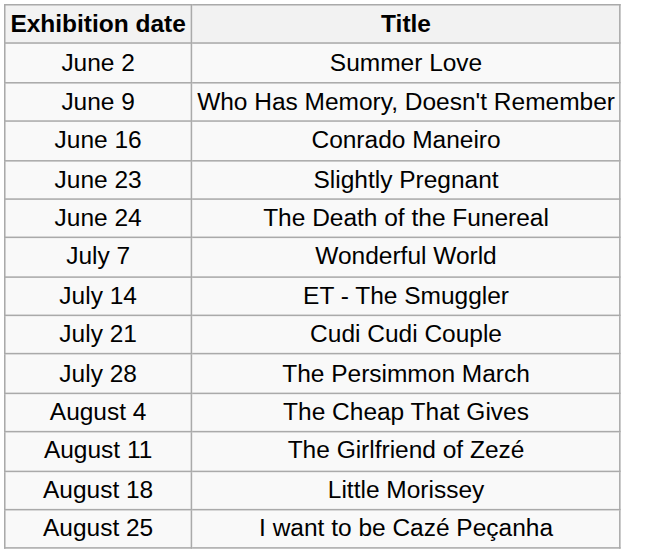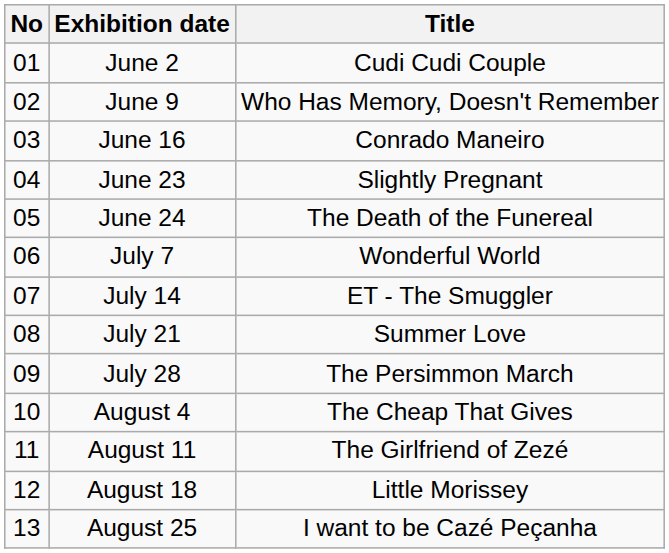+ column: No | 01 | 02 | 03 | 04 | 05 | 06 | 07 | 08 | 09 | 10 | 11 | 12 | 13
June 2 | Title: Summer Love -> Cudi Cudi Couple
July 21 | Title: Cudi Cudi Couple -> Summer Love
